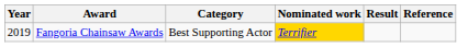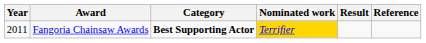Fangoria Chainsaw Awards | Year: 2019 -> 2011
Fangoria Chainsaw Awards | Category: normal -> bold
